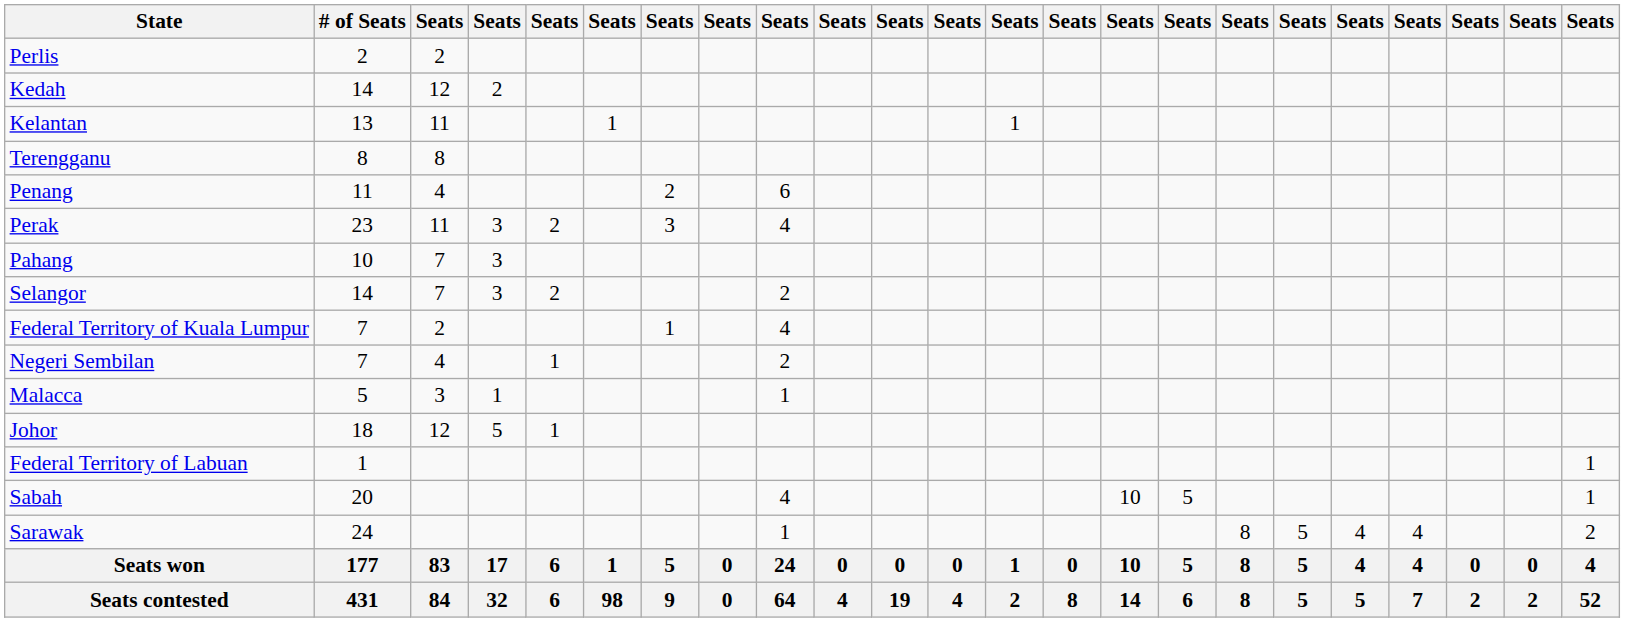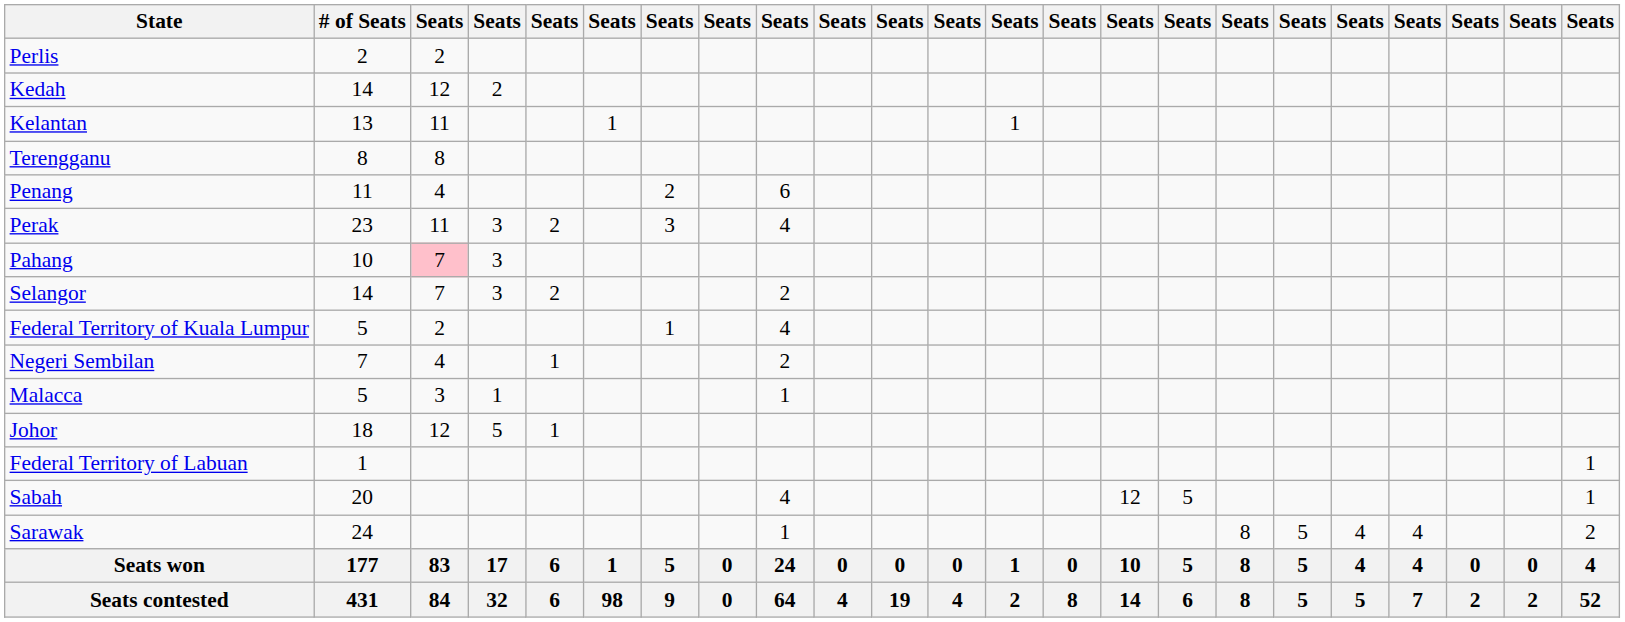Pahang | column 3: no background -> pink background
Federal Territory of Kuala Lumpur | # of Seats: 7 -> 5
Sabah | column 15: 10 -> 12
